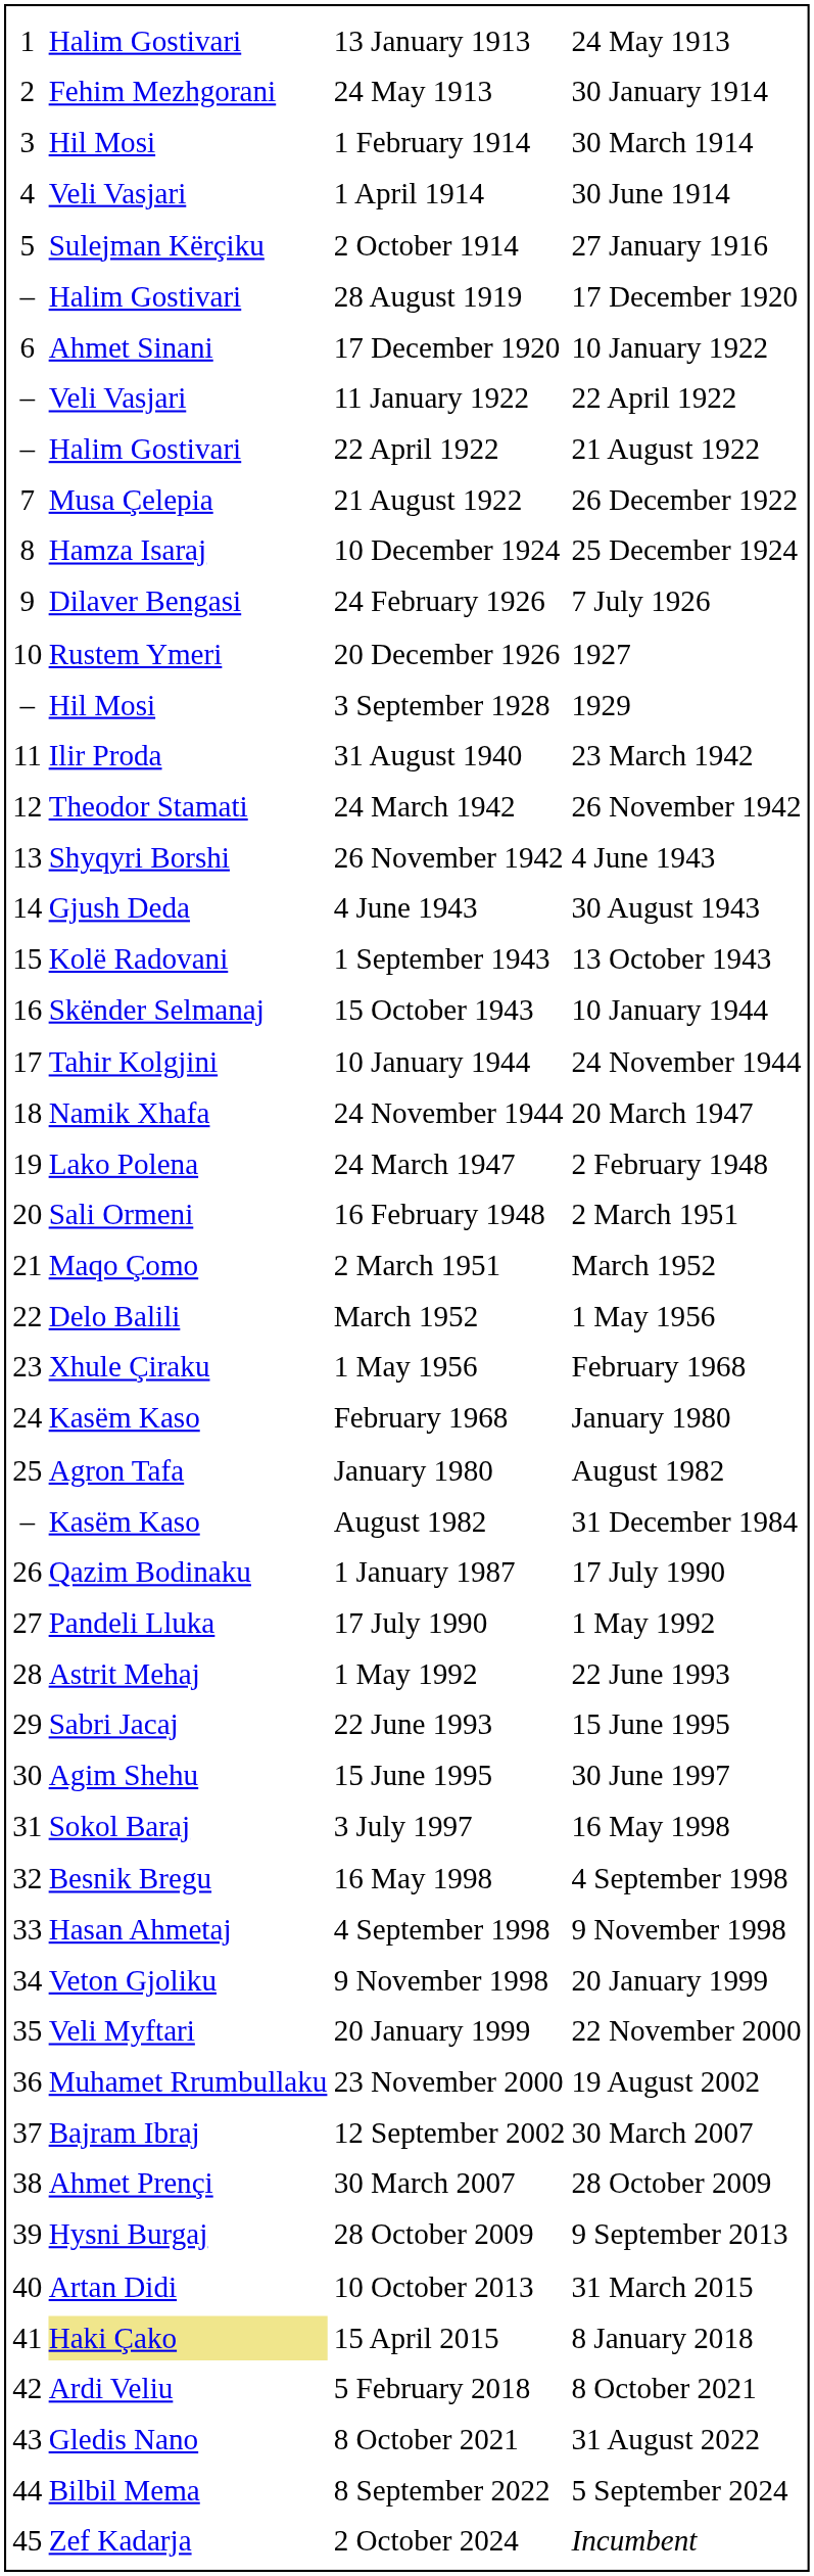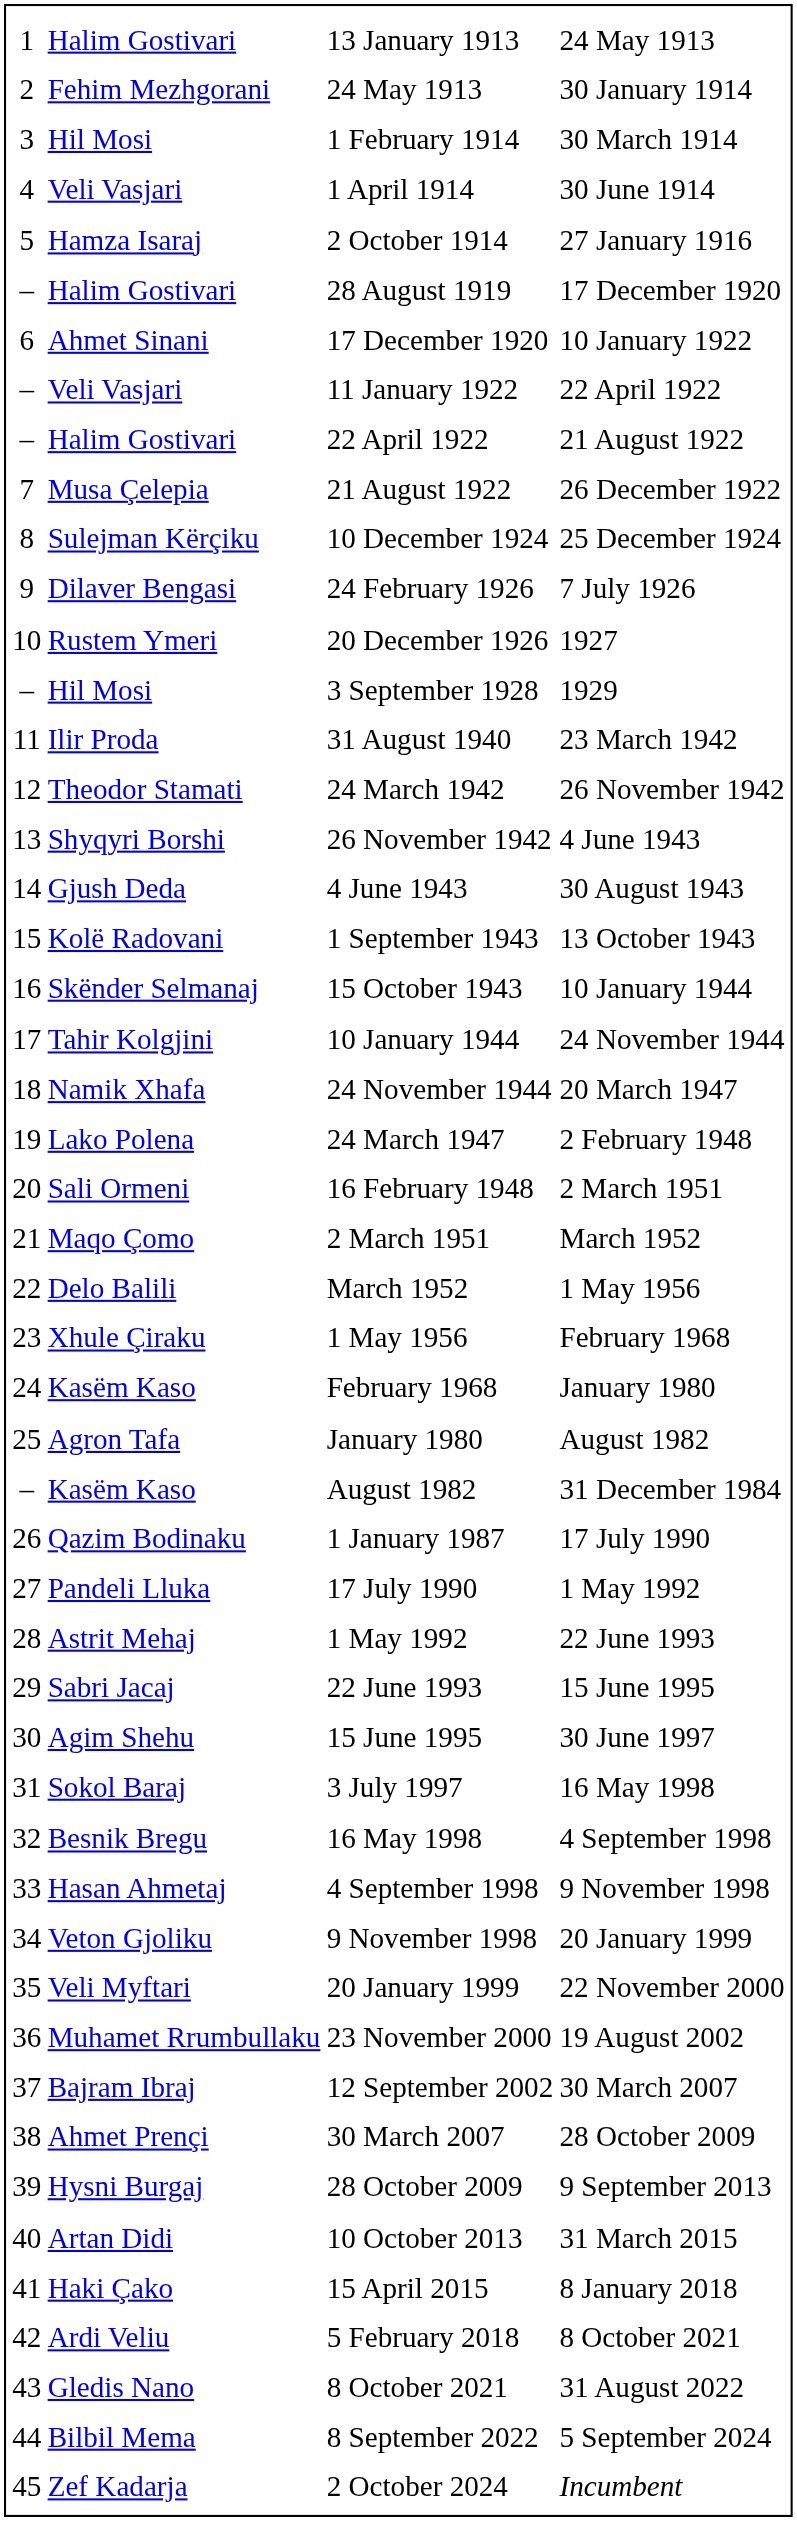2 October 1914 | column 2: Sulejman Kërçiku -> Hamza Isaraj
10 December 1924 | column 2: Hamza Isaraj -> Sulejman Kërçiku
15 April 2015 | column 2: khaki background -> no background
